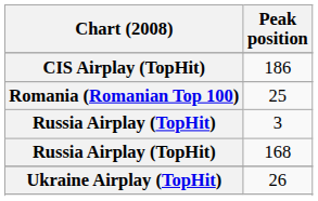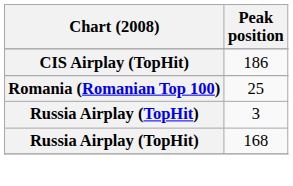- row: Ukraine Airplay (TopHit) | 26
